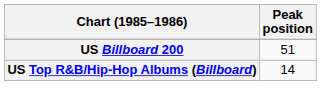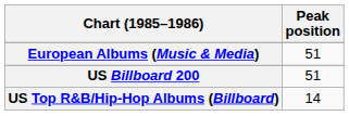+ row: European Albums (Music & Media) | 51
